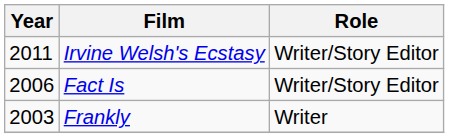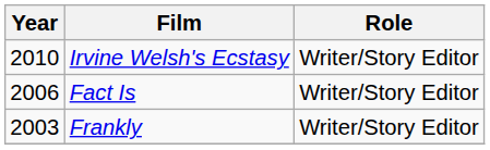Irvine Welsh's Ecstasy | Year: 2011 -> 2010
Frankly | Role: Writer -> Writer/Story Editor
